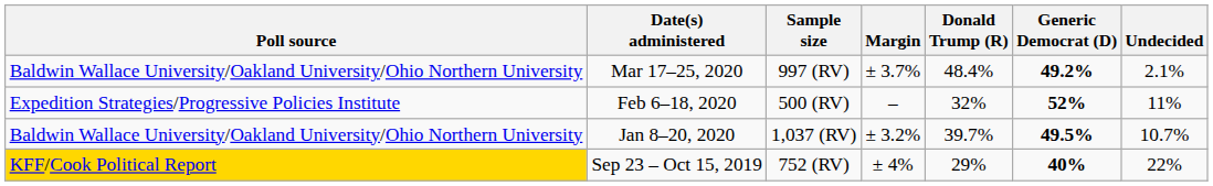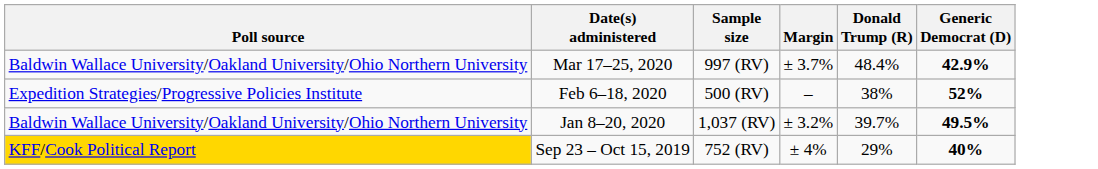- column: Undecided | 2.1% | 11% | 10.7% | 22%
Mar 17–25, 2020 | Generic Democrat (D): 49.2% -> 42.9%
Feb 6–18, 2020 | Donald Trump (R): 32% -> 38%
